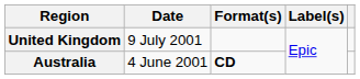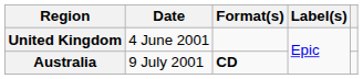United Kingdom | Date: 9 July 2001 -> 4 June 2001
Australia | Date: 4 June 2001 -> 9 July 2001
